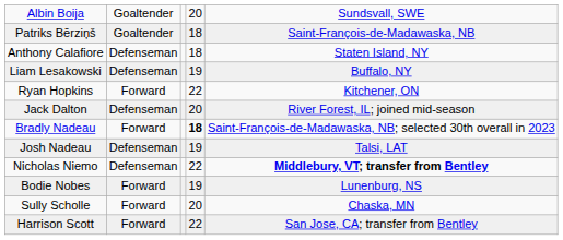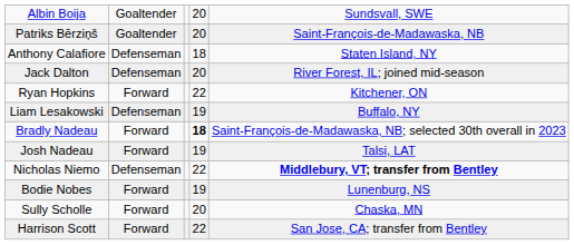Patriks Bērziņš | column 4: 18 -> 20
rows swapped: Jack Dalton <-> Liam Lesakowski
Josh Nadeau | column 2: Defenseman -> Forward
